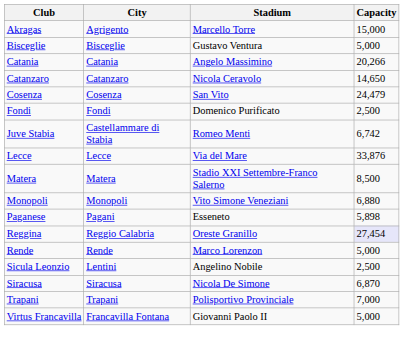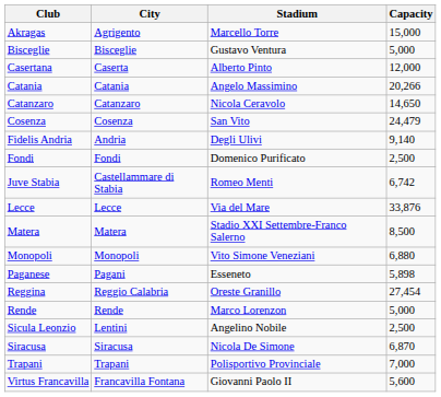+ row: Casertana | Caserta | Alberto Pinto | 12,000
+ row: Fidelis Andria | Andria | Degli Ulivi | 9,140
Reggina | Capacity: lavender background -> no background
Virtus Francavilla | Capacity: 5,000 -> 5,600
